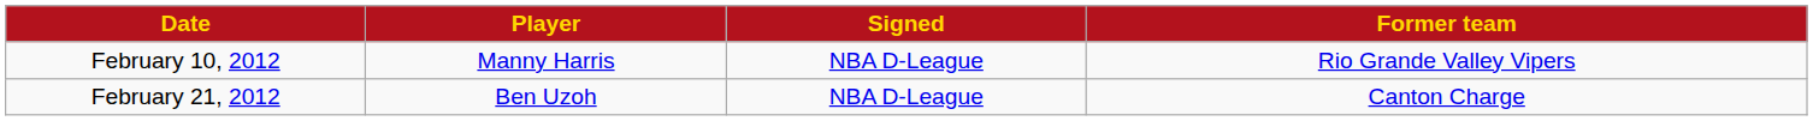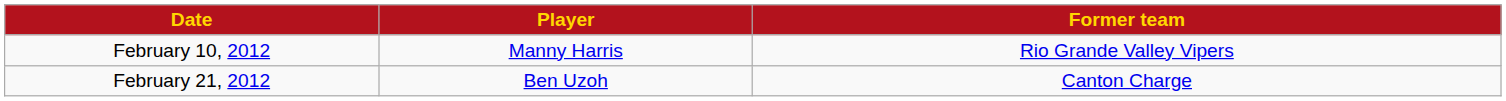- column: Signed | NBA D-League | NBA D-League
